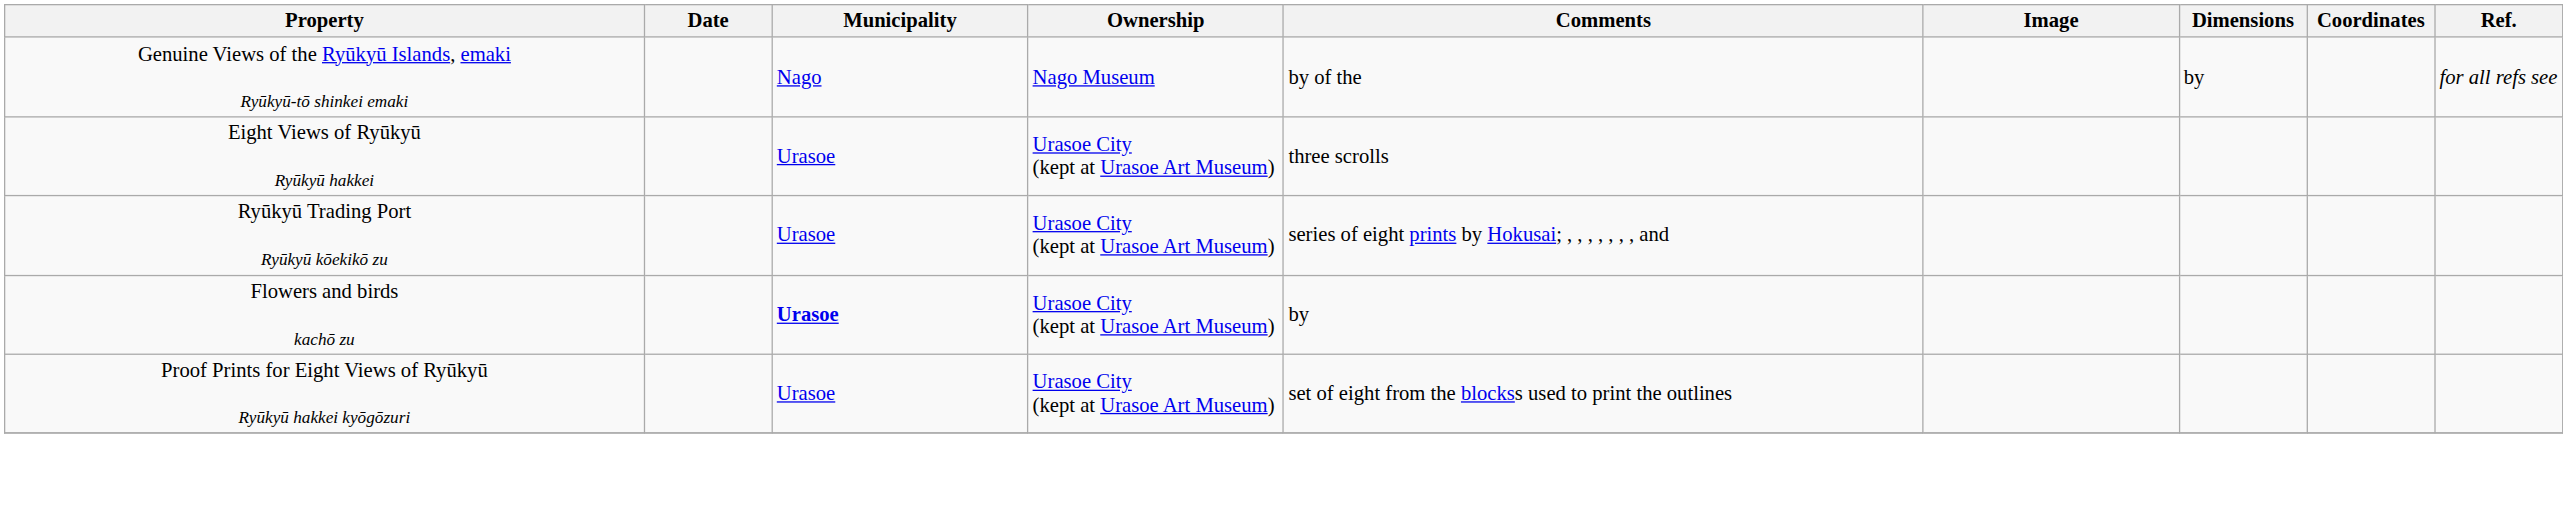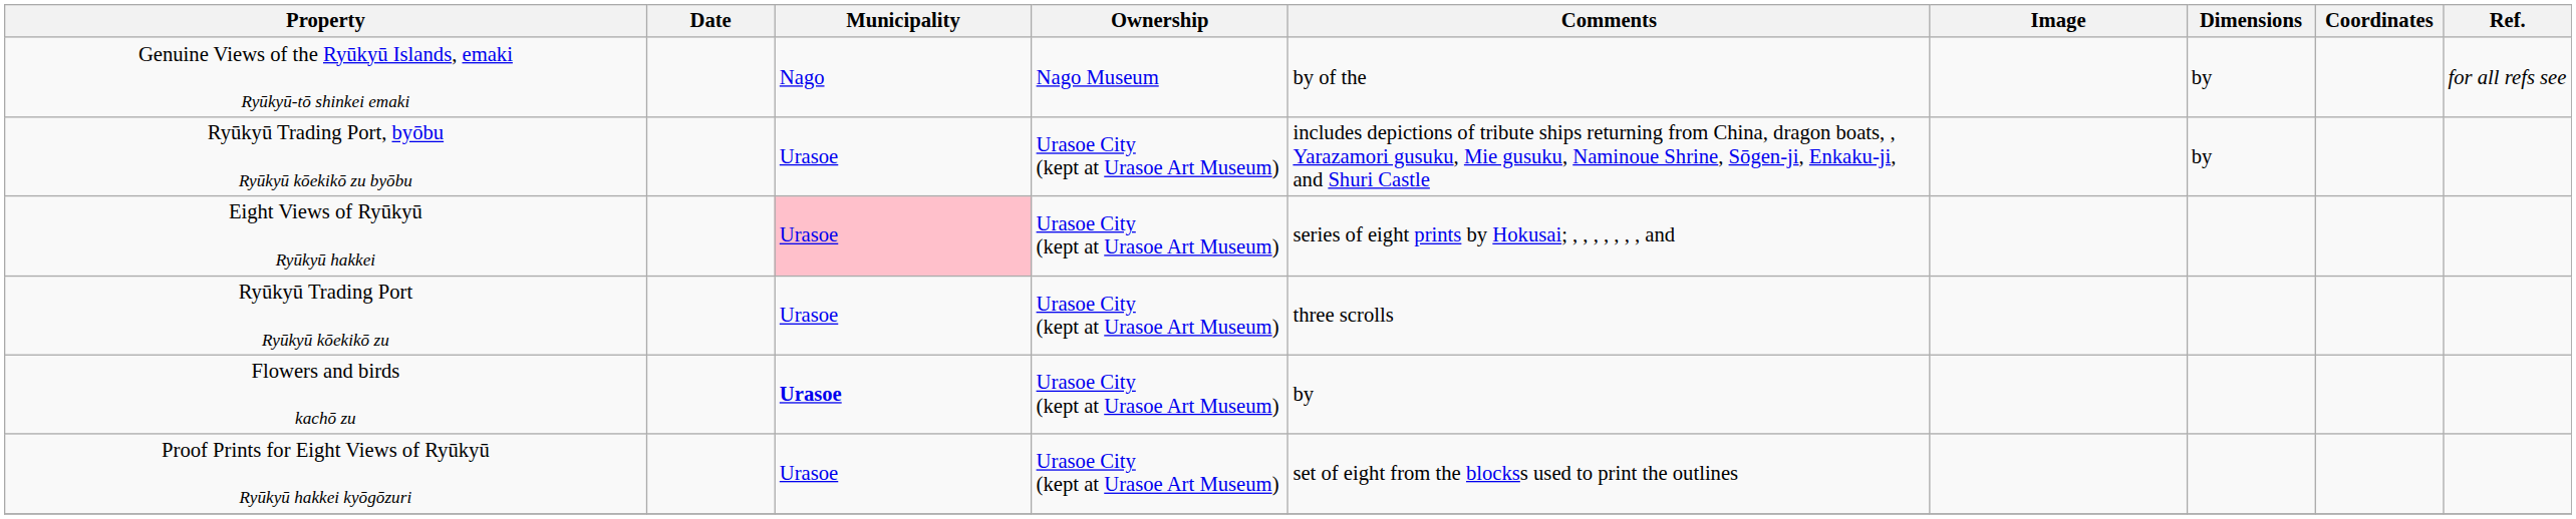+ row: Ryūkyū Trading Port, byōbu Ryūkyū kōekikō zu byōbu | Urasoe | Urasoe City (kept at Urasoe Art Museum) | includes depictions of tribute ships returning from China, dragon boats, , Yarazamori gusuku, Mie gusuku, Naminoue Shrine, Sōgen-ji, Enkaku-ji, and Shuri Castle | by
Eight Views of Ryūkyū Ryūkyū hakkei | Municipality: no background -> pink background
Eight Views of Ryūkyū Ryūkyū hakkei | Comments: three scrolls -> series of eight prints by Hokusai; , , , , , , , and
Ryūkyū Trading Port Ryūkyū kōekikō zu | Comments: series of eight prints by Hokusai; , , , , , , , and -> three scrolls
